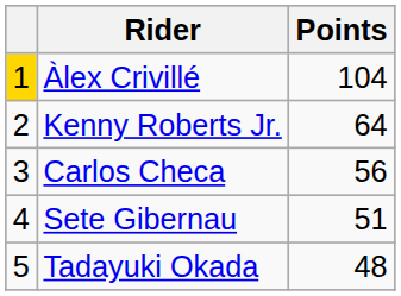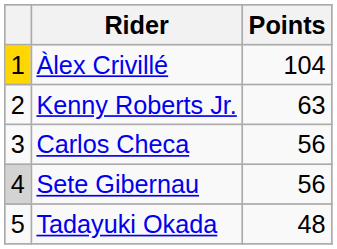Kenny Roberts Jr. | Points: 64 -> 63
Sete Gibernau | column 1: no background -> lightgrey background
Sete Gibernau | Points: 51 -> 56
